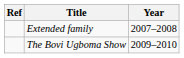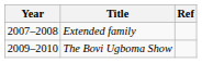columns swapped: Year <-> Ref
